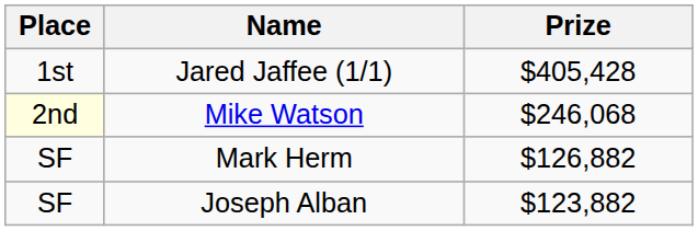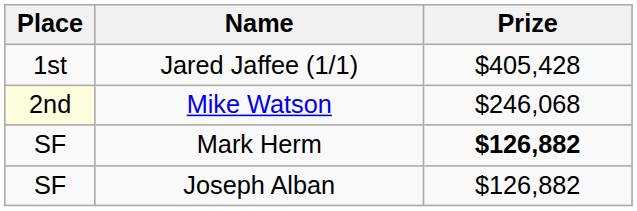Mark Herm | Prize: normal -> bold
Joseph Alban | Prize: $123,882 -> $126,882
